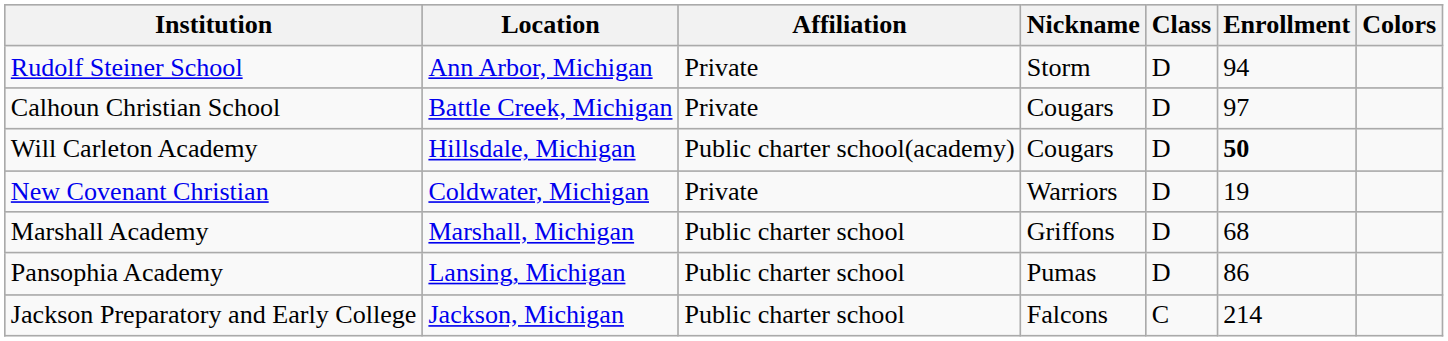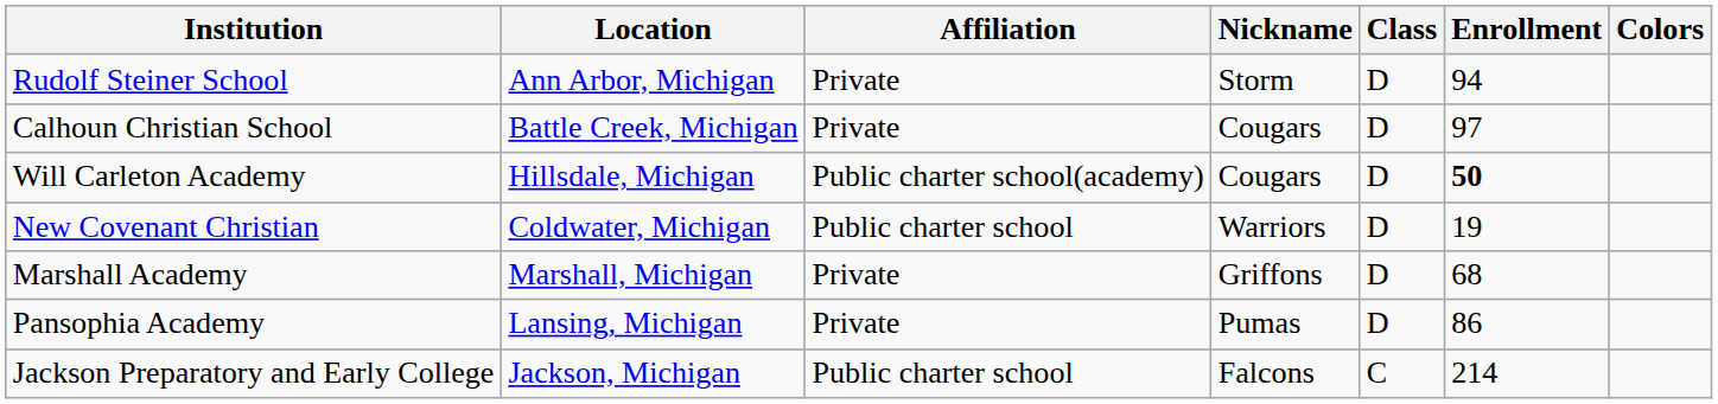New Covenant Christian | Affiliation: Private -> Public charter school
Marshall Academy | Affiliation: Public charter school -> Private
Pansophia Academy | Affiliation: Public charter school -> Private
